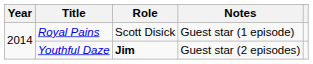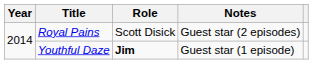Royal Pains | Notes: Guest star (1 episode) -> Guest star (2 episodes)
Youthful Daze | Notes: Guest star (2 episodes) -> Guest star (1 episode)
